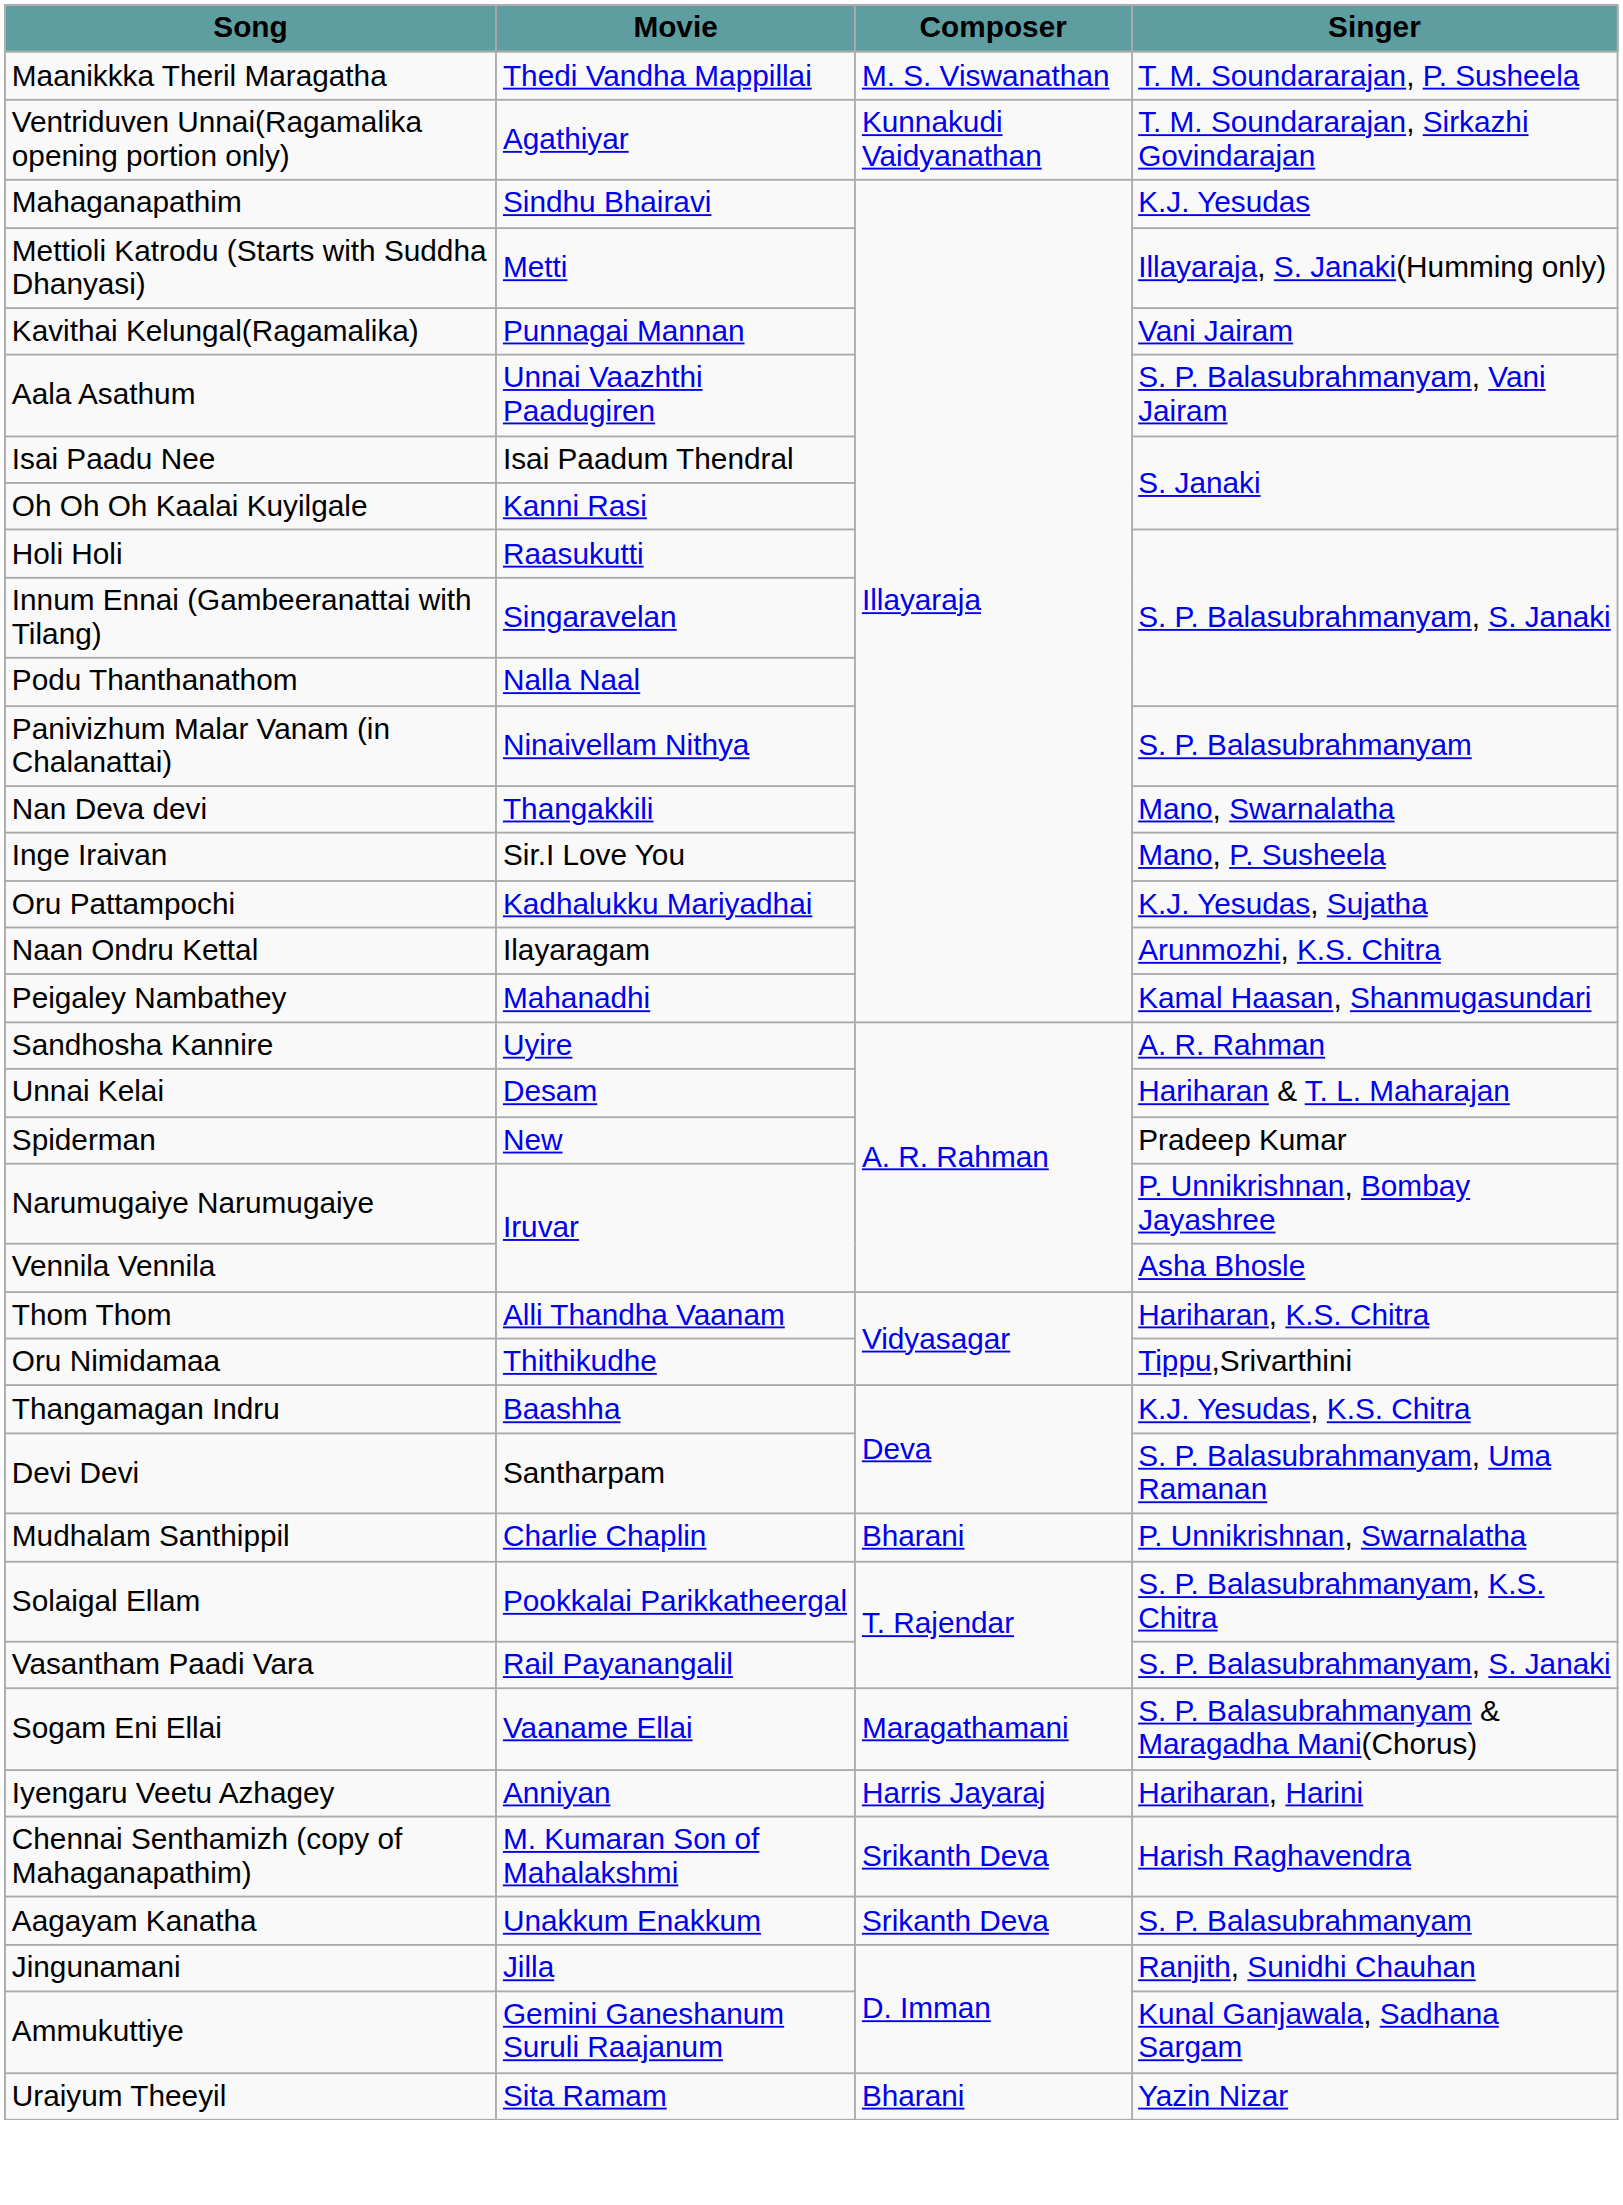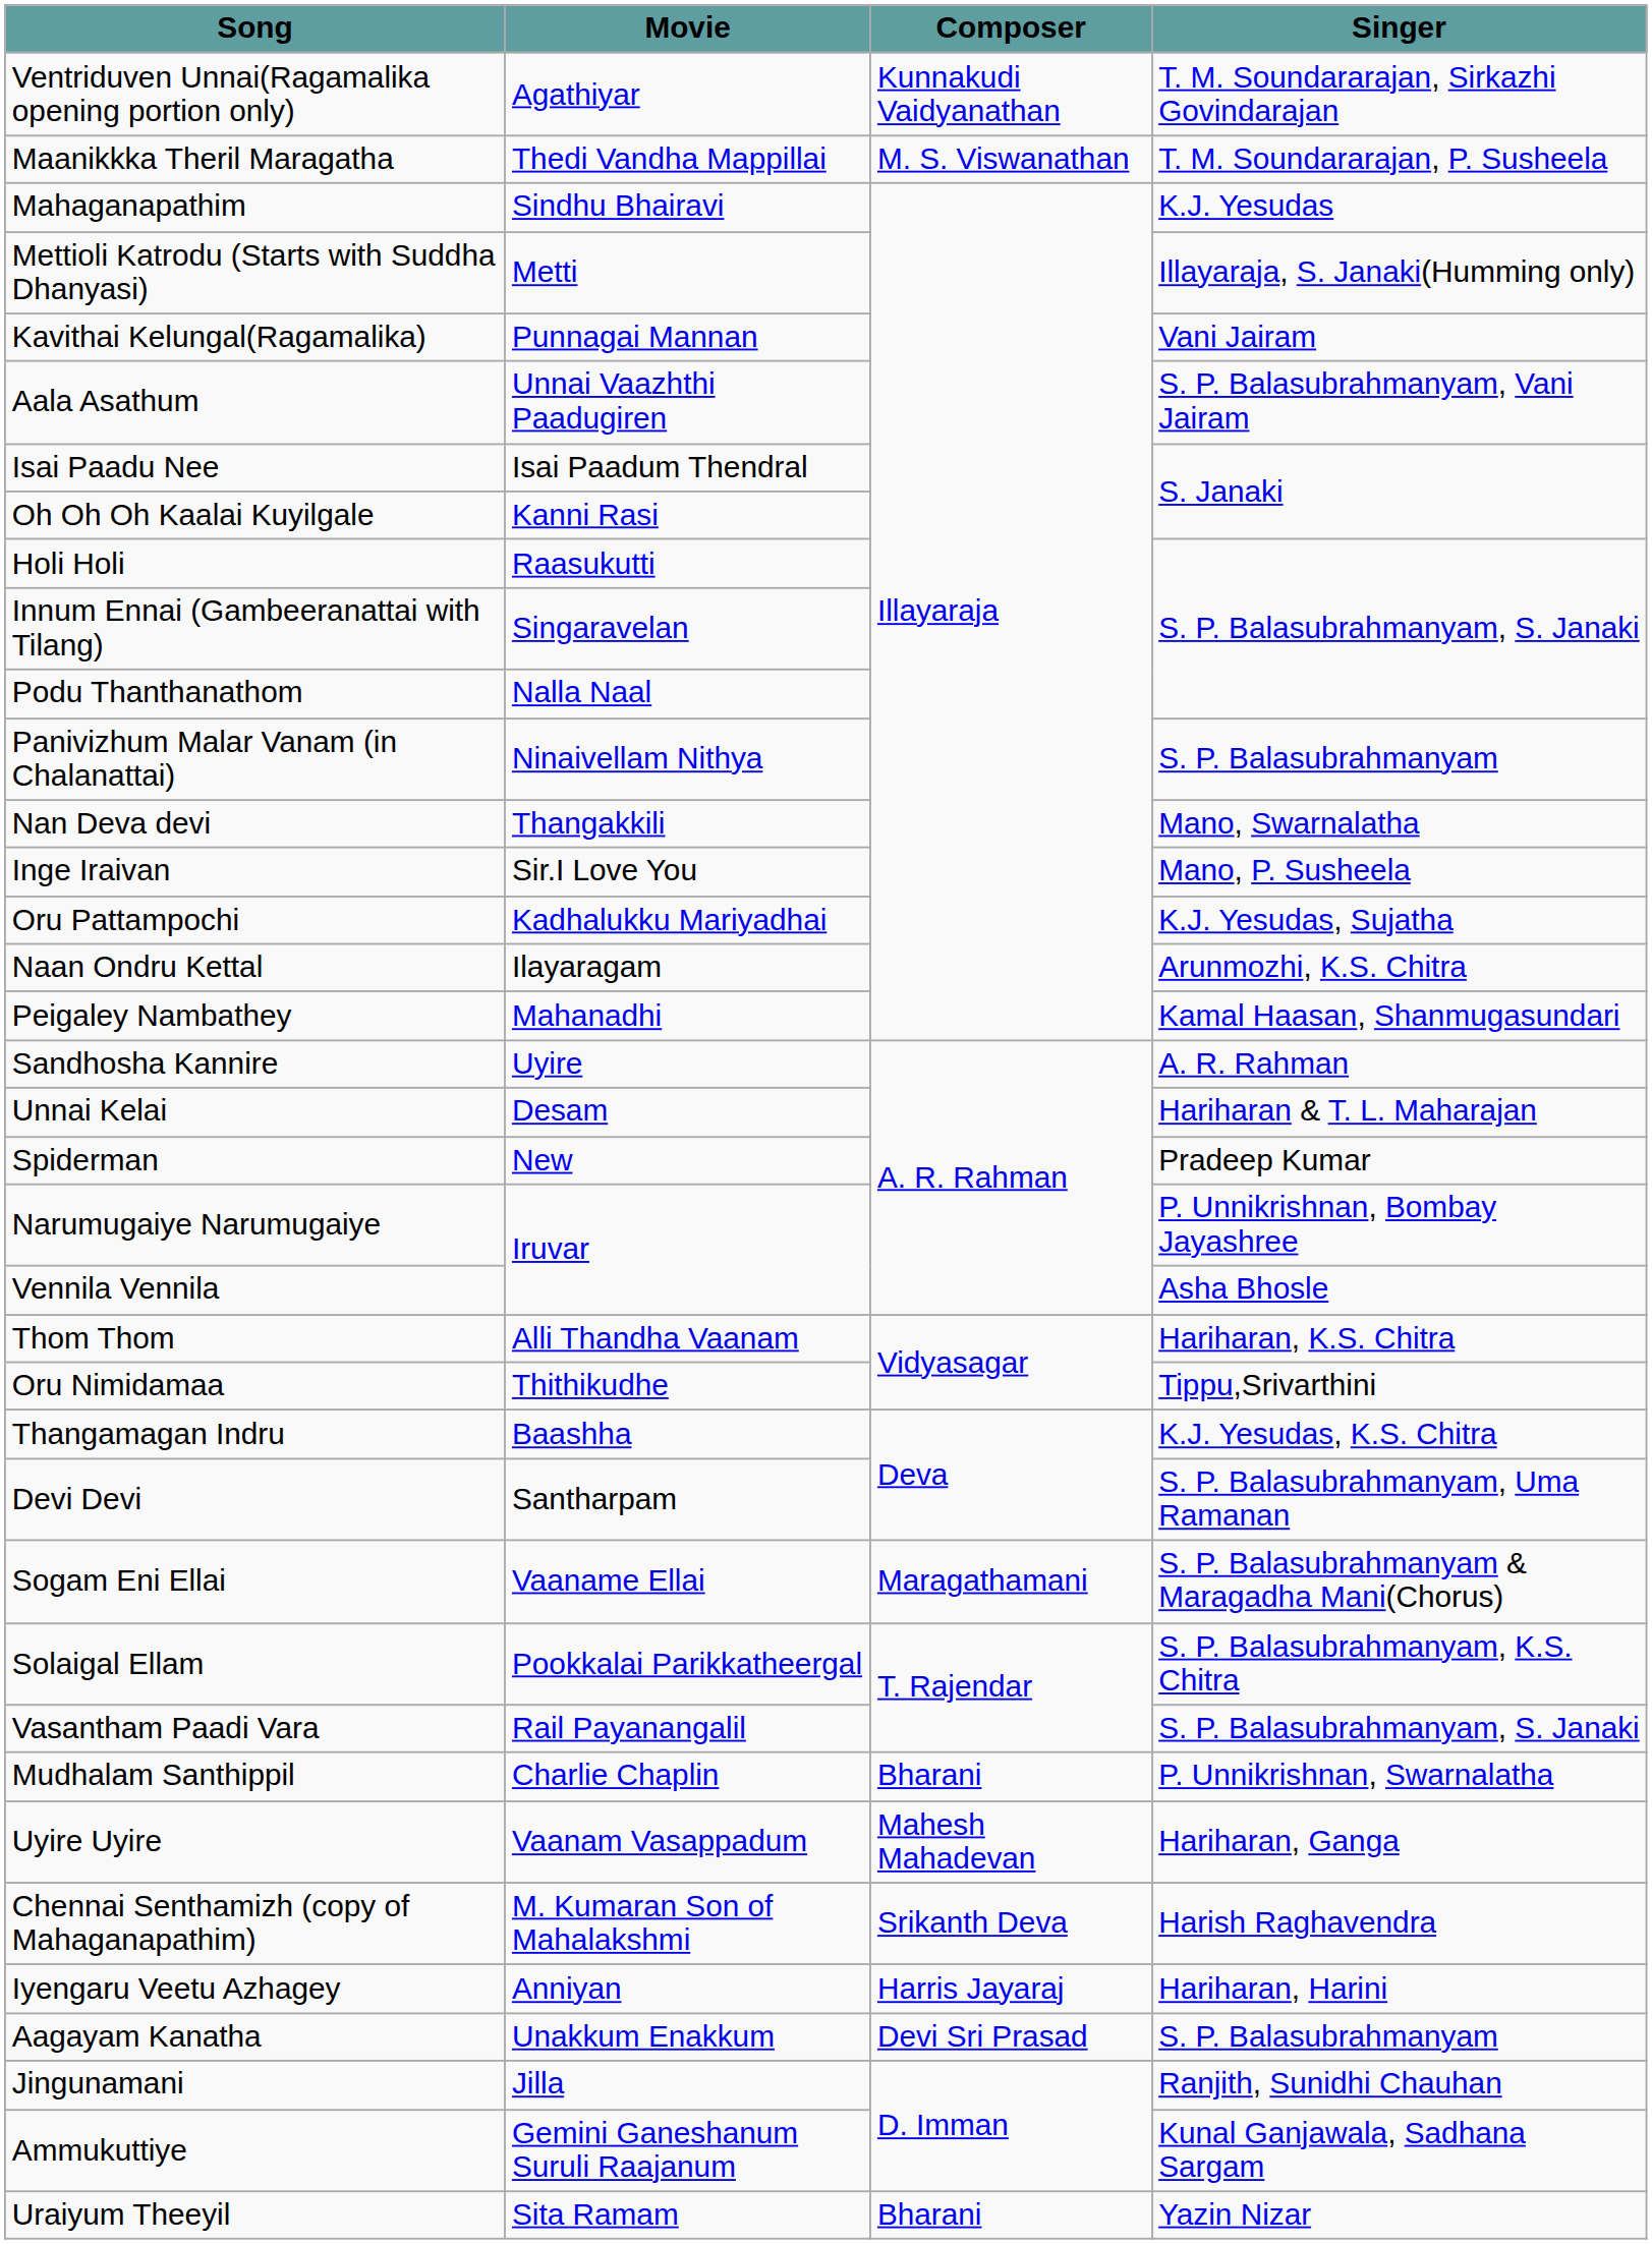rows swapped: Ventriduven Unnai(Ragamalika opening portion only) <-> Maanikkka Theril Maragatha
rows swapped: Mudhalam Santhippil <-> Sogam Eni Ellai
+ row: Uyire Uyire | Vaanam Vasappadum | Mahesh Mahadevan | Hariharan, Ganga
rows swapped: Iyengaru Veetu Azhagey <-> Chennai Senthamizh (copy of Mahaganapathim)
Aagayam Kanatha | Composer: Srikanth Deva -> Devi Sri Prasad
